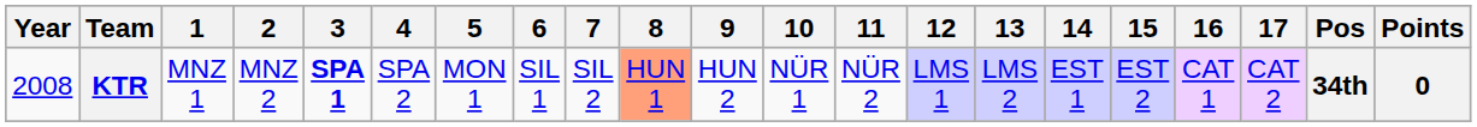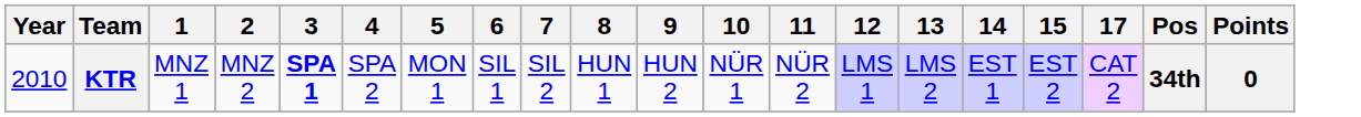- column: 16 | CAT 1
KTR | Year: 2008 -> 2010
KTR | 8: lightsalmon background -> no background
